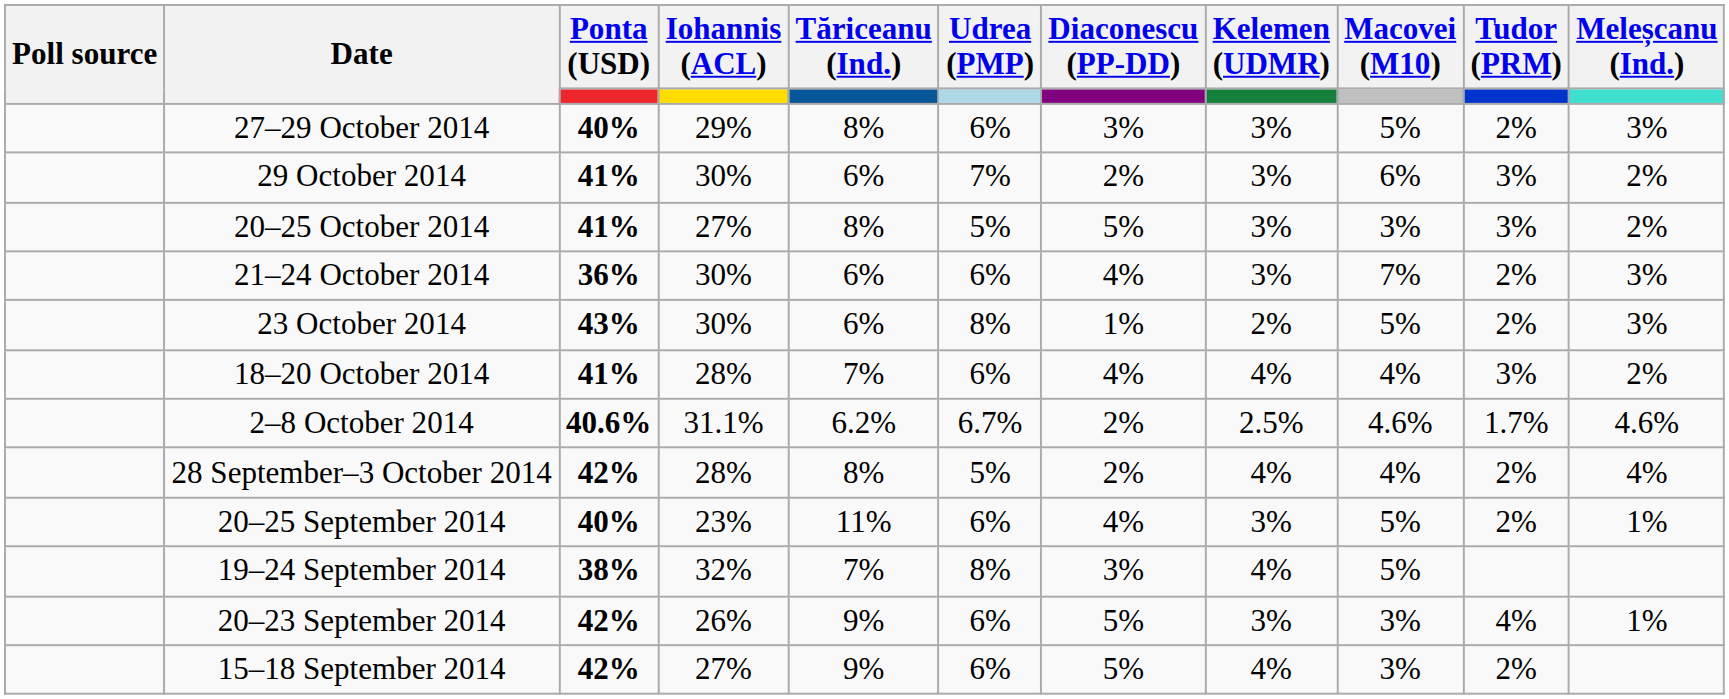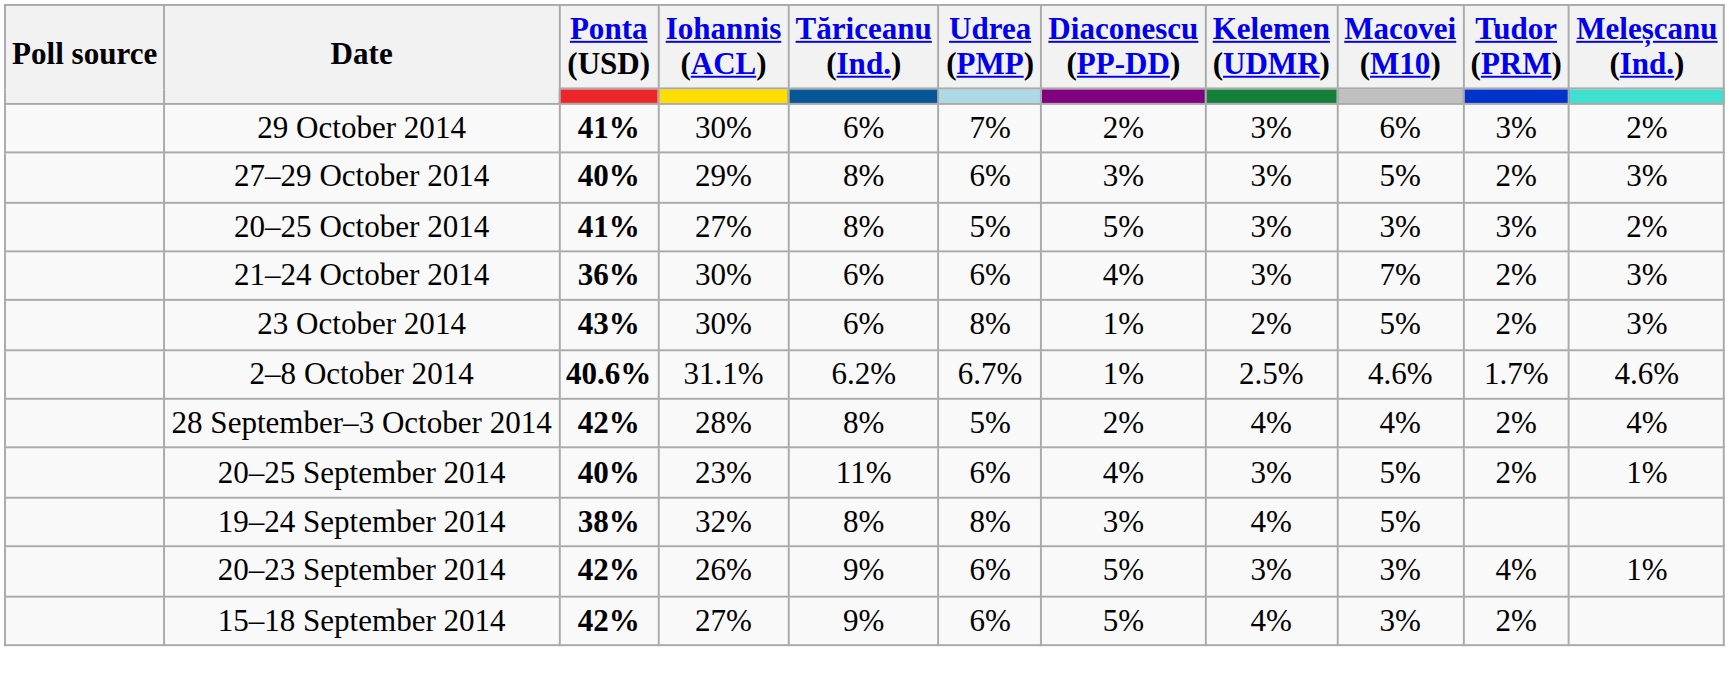rows swapped: 29 October 2014 <-> 27–29 October 2014
- row: 18–20 October 2014 | 41% | 28% | 7% | 6% | 4% | 4% | 4% | 3% | 2%
2–8 October 2014 | Diaconescu (PP-DD): 2% -> 1%
19–24 September 2014 | Tăriceanu (Ind.): 7% -> 8%
